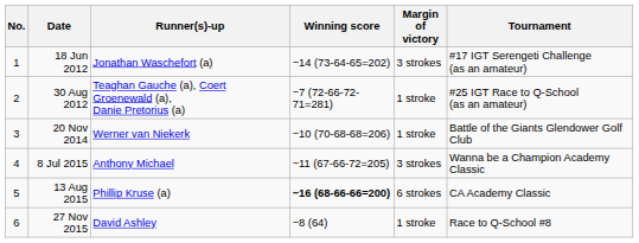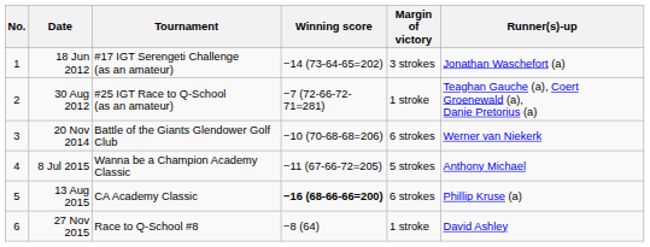columns swapped: Tournament <-> Runner(s)-up
20 Nov 2014 | Margin of victory: 1 stroke -> 6 strokes
8 Jul 2015 | Margin of victory: 3 strokes -> 5 strokes
